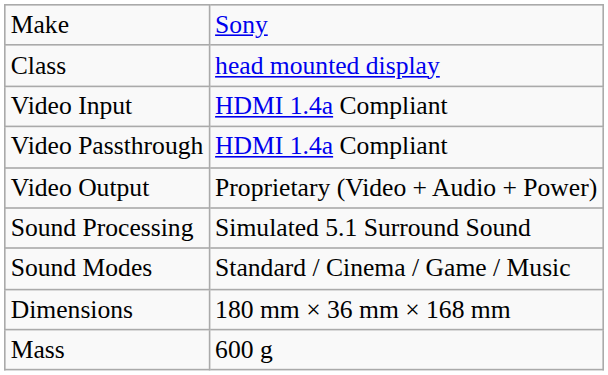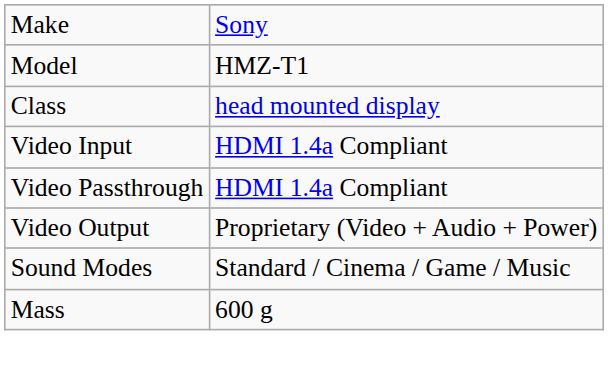+ row: Model | HMZ-T1
- row: Sound Processing | Simulated 5.1 Surround Sound
- row: Dimensions | 180 mm × 36 mm × 168 mm
